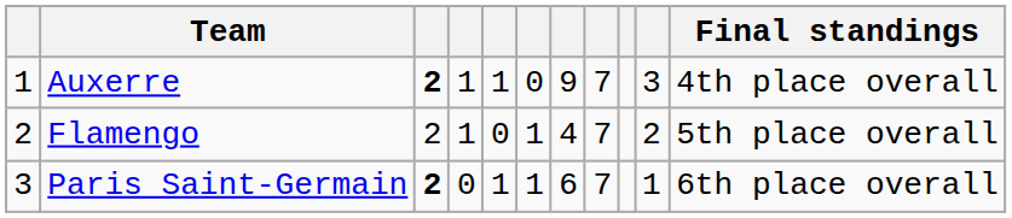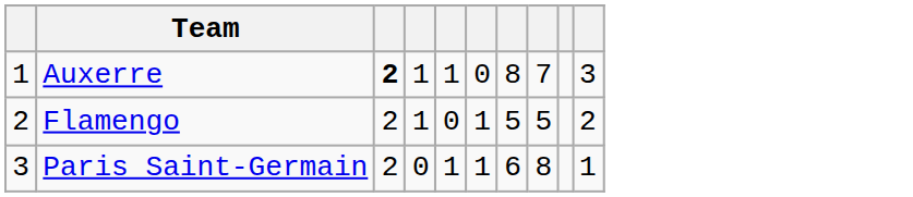- column: Final standings | 4th place overall | 5th place overall | 6th place overall
Auxerre | column 7: 9 -> 8
Flamengo | column 7: 4 -> 5
Flamengo | column 8: 7 -> 5
Paris Saint-Germain | column 3: bold -> normal
Paris Saint-Germain | column 8: 7 -> 8
